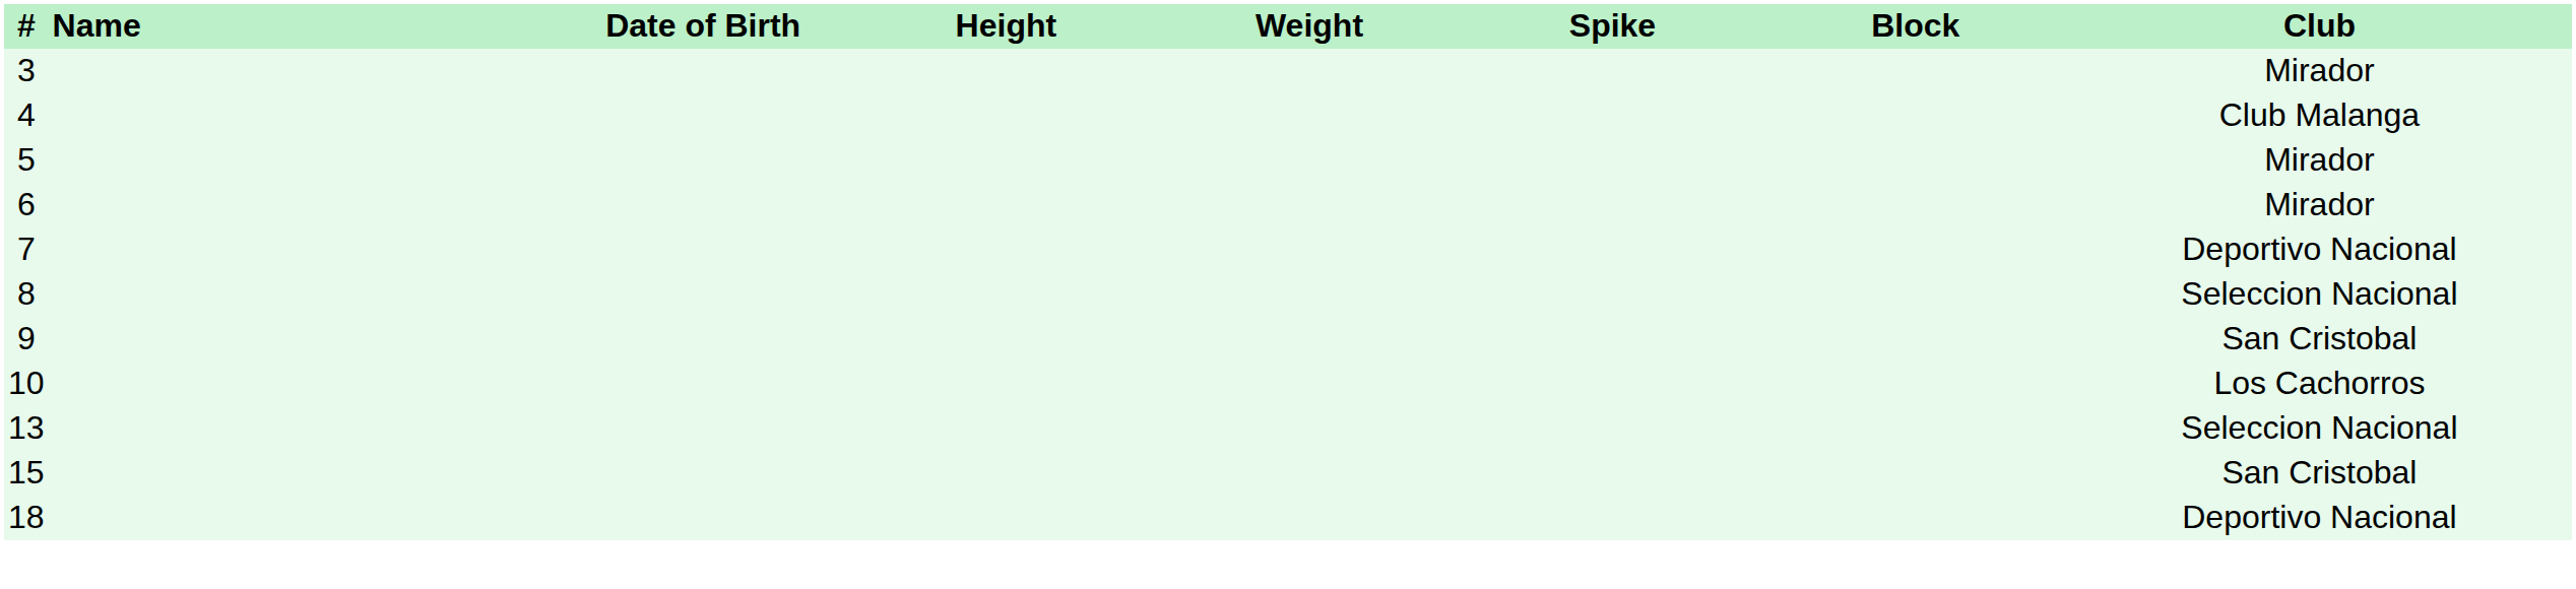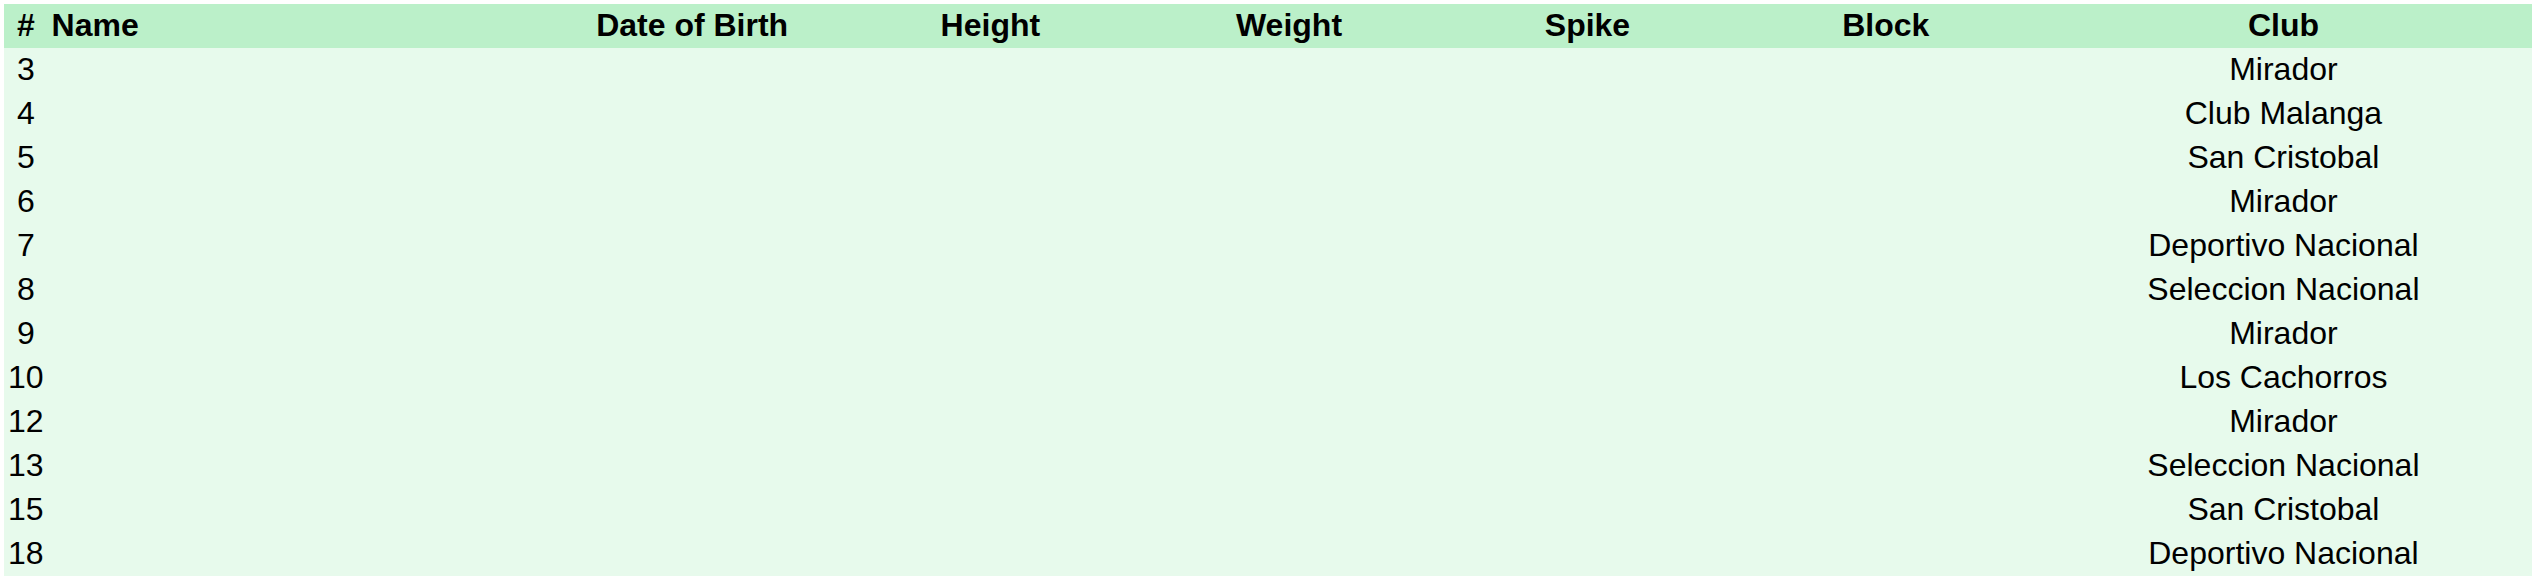5 | Club: Mirador -> San Cristobal
9 | Club: San Cristobal -> Mirador
+ row: 12 | Mirador
